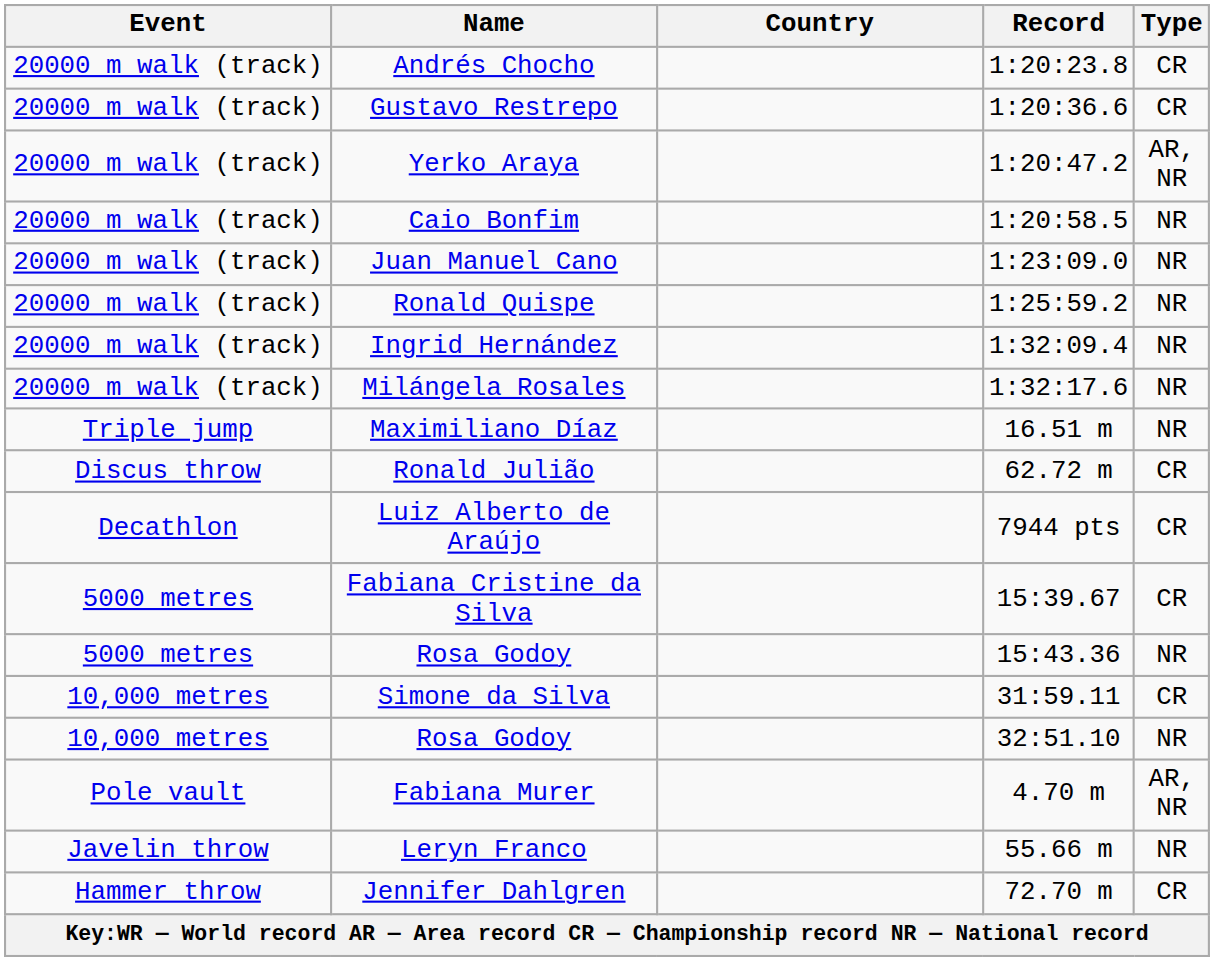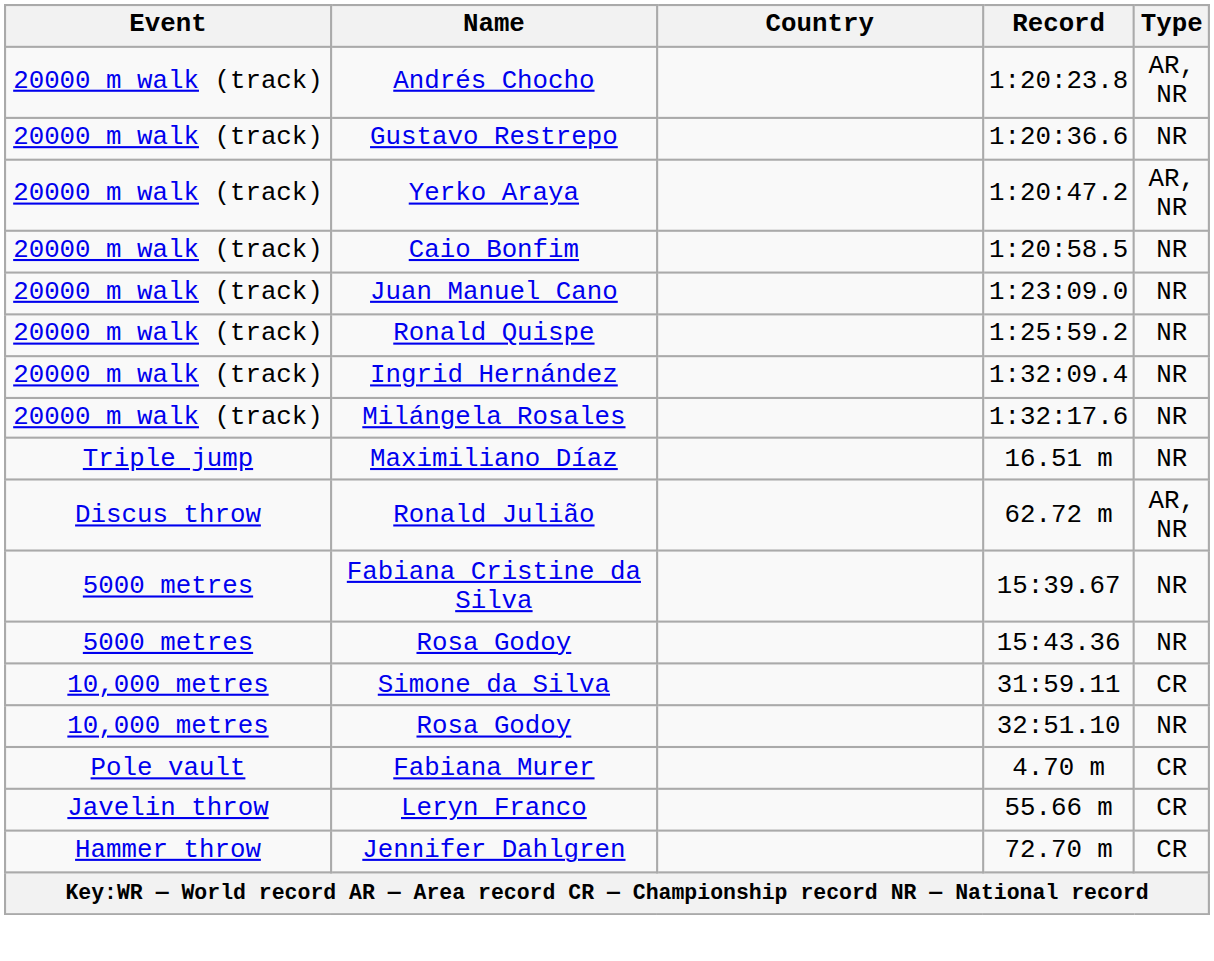Andrés Chocho | Type: CR -> AR, NR
Gustavo Restrepo | Type: CR -> NR
Ronald Julião | Type: CR -> AR, NR
- row: Decathlon | Luiz Alberto de Araújo | 7944 pts | CR
Fabiana Cristine da Silva | Type: CR -> NR
Fabiana Murer | Type: AR, NR -> CR
Leryn Franco | Type: NR -> CR
